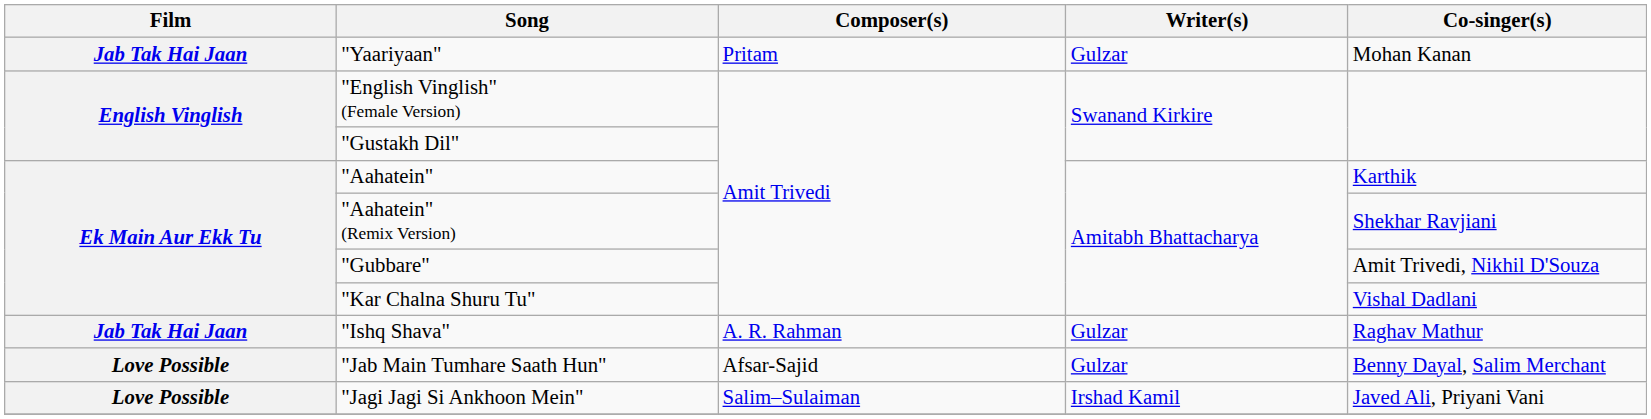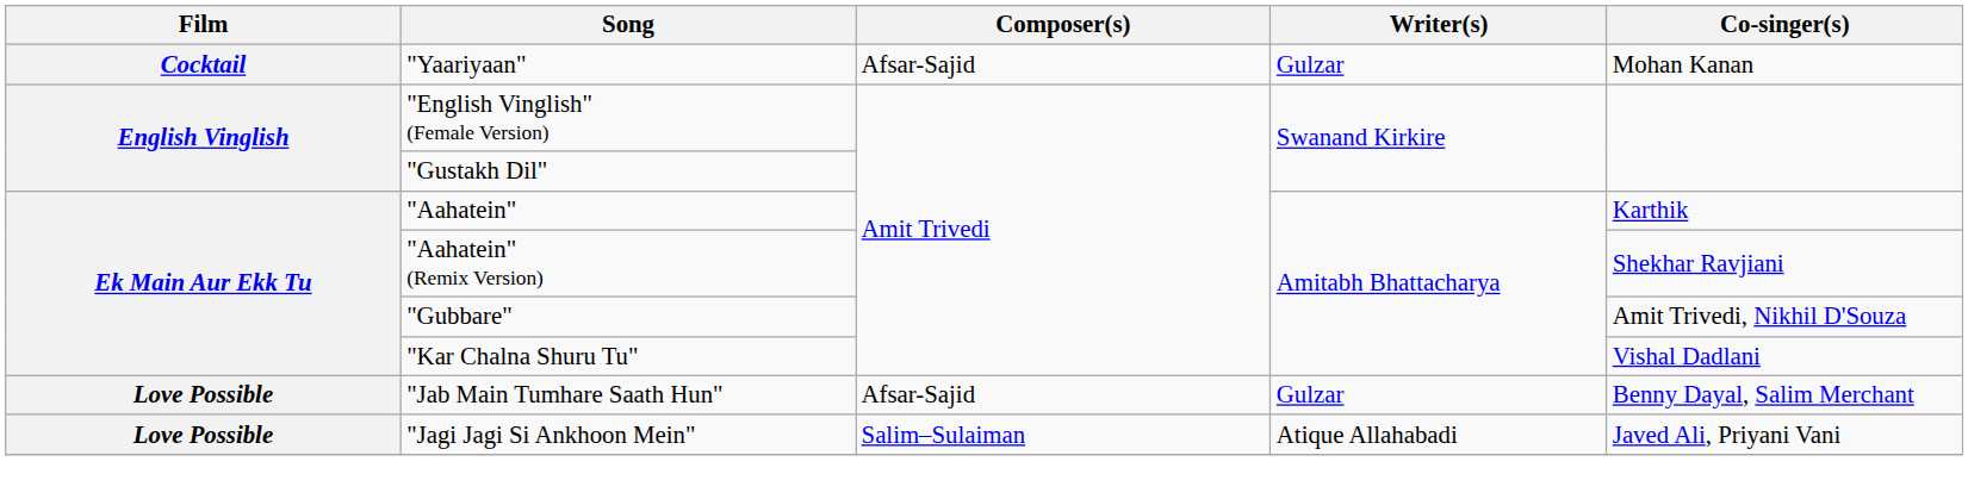"Yaariyaan" | Film: Jab Tak Hai Jaan -> Cocktail
"Yaariyaan" | Composer(s): Pritam -> Afsar-Sajid
- row: Jab Tak Hai Jaan | "Ishq Shava" | A. R. Rahman | Gulzar | Raghav Mathur
"Jagi Jagi Si Ankhoon Mein" | Writer(s): Irshad Kamil -> Atique Allahabadi
